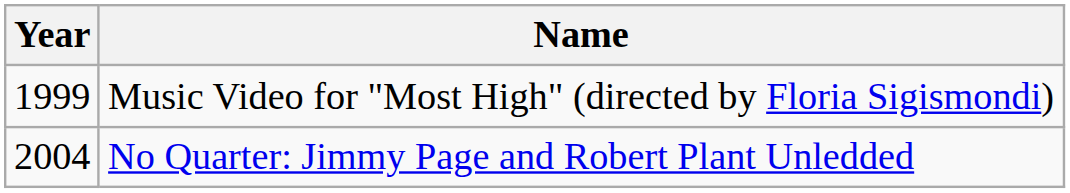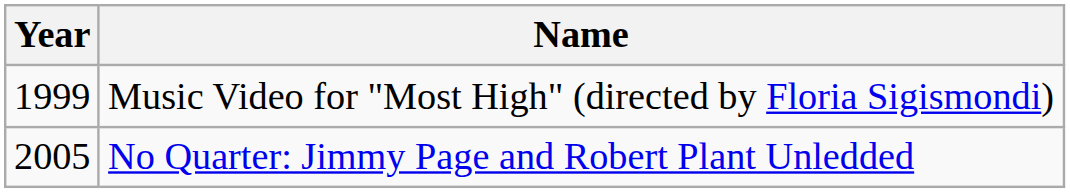No Quarter: Jimmy Page and Robert Plant Unledded | Year: 2004 -> 2005
